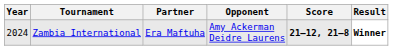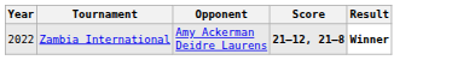- column: Partner | Era Maftuha
Zambia International | Year: 2024 -> 2022
